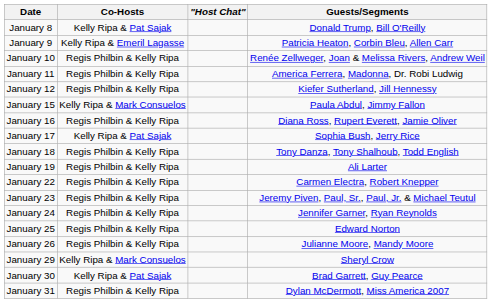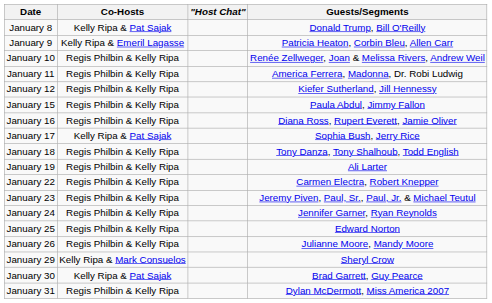January 15 | Co-Hosts: Kelly Ripa & Mark Consuelos -> Regis Philbin & Kelly Ripa
